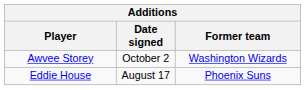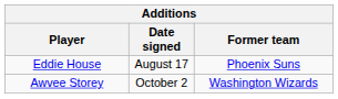rows swapped: Eddie House <-> Awvee Storey
